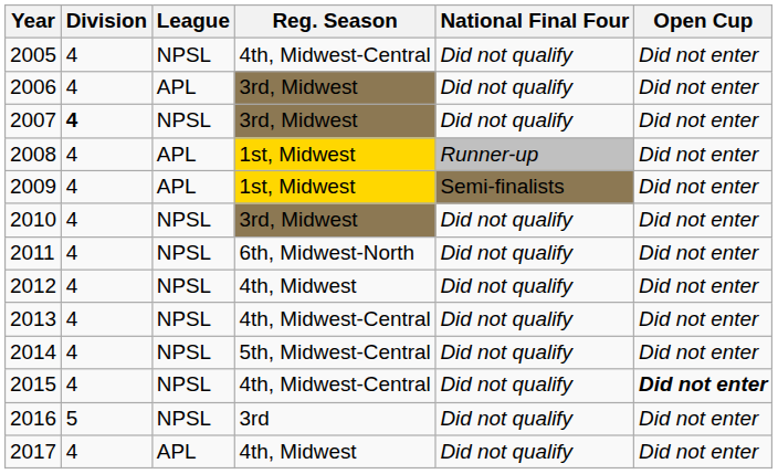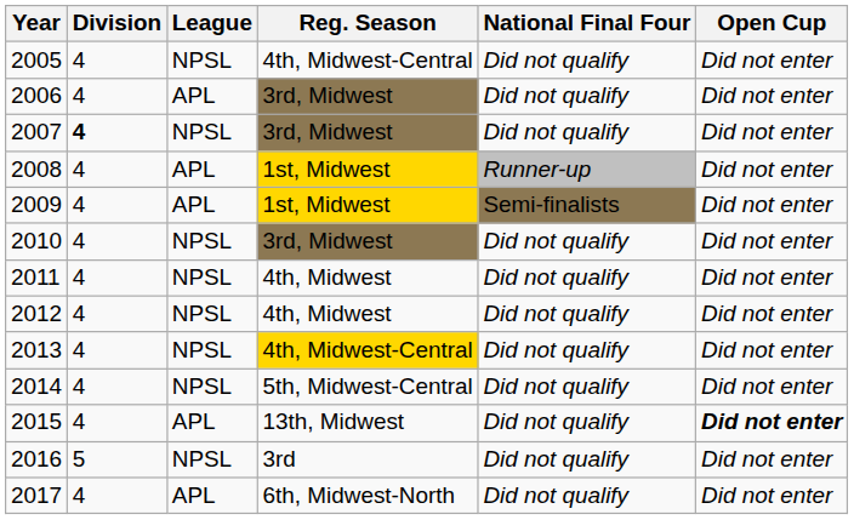2011 | Reg. Season: 6th, Midwest-North -> 4th, Midwest
2013 | Reg. Season: no background -> gold background
2015 | League: NPSL -> APL
2015 | Reg. Season: 4th, Midwest-Central -> 13th, Midwest
2017 | Reg. Season: 4th, Midwest -> 6th, Midwest-North
